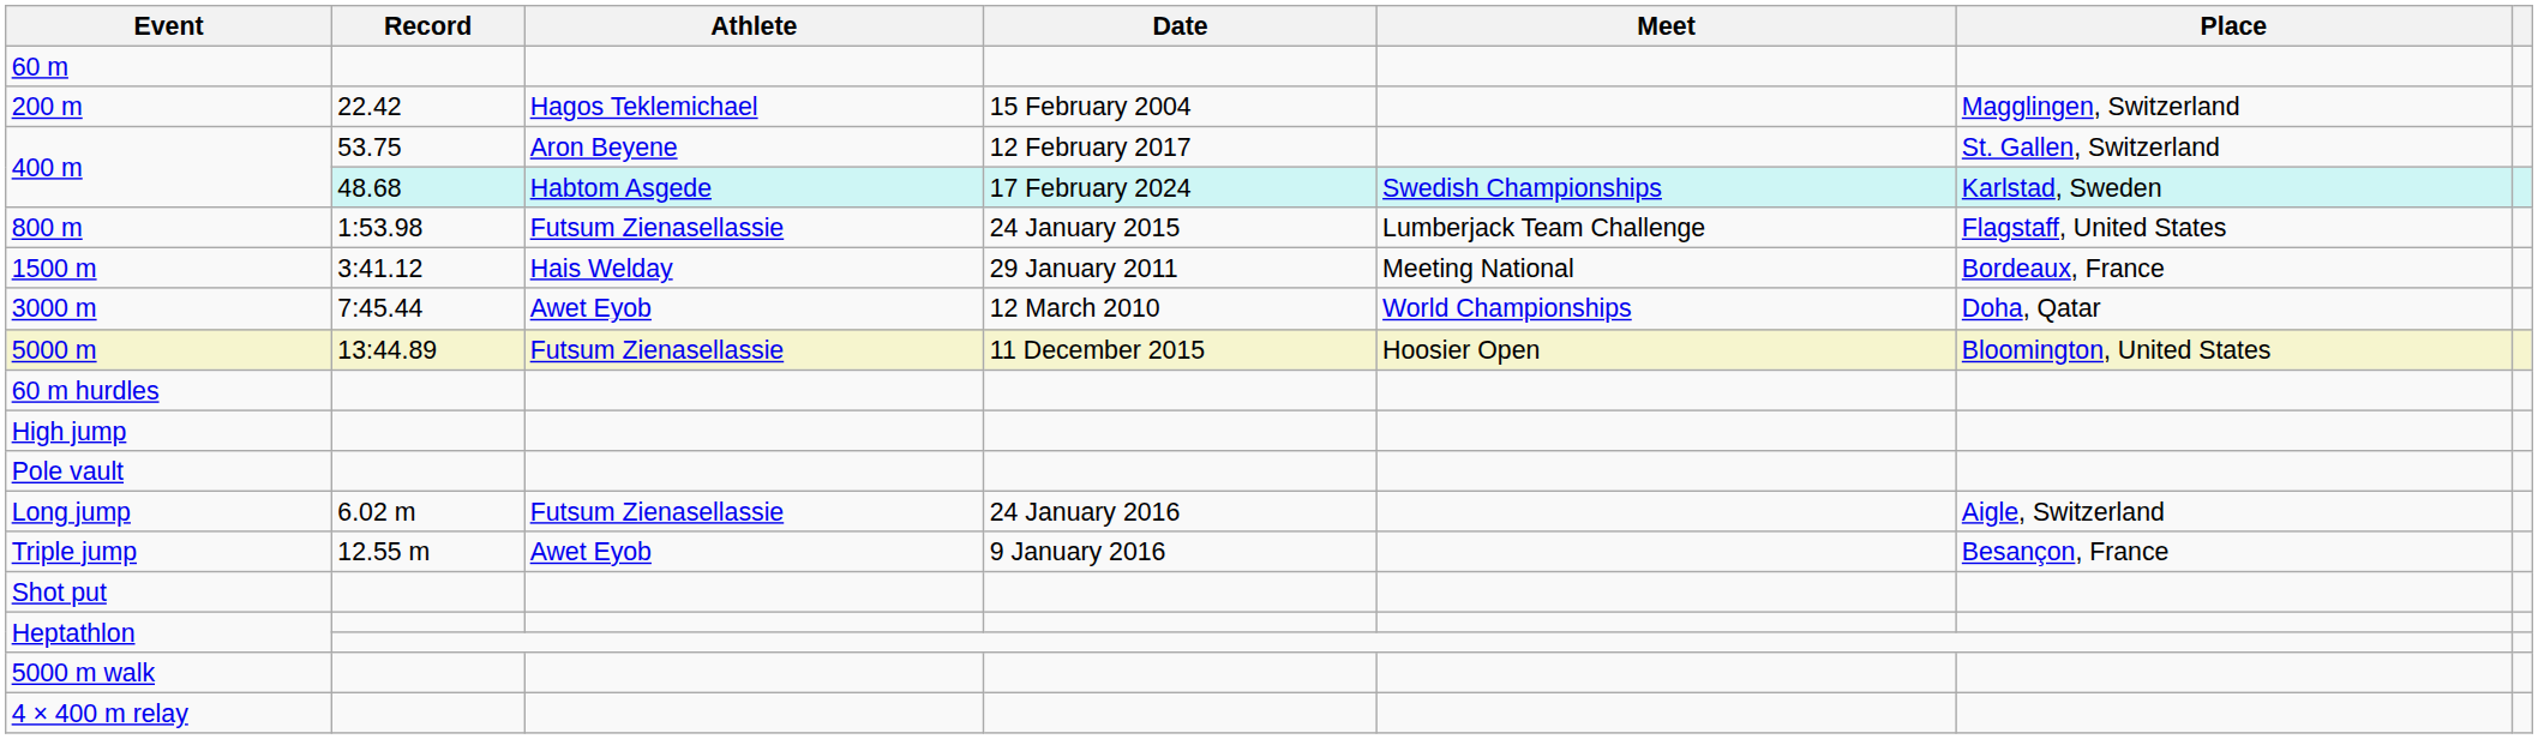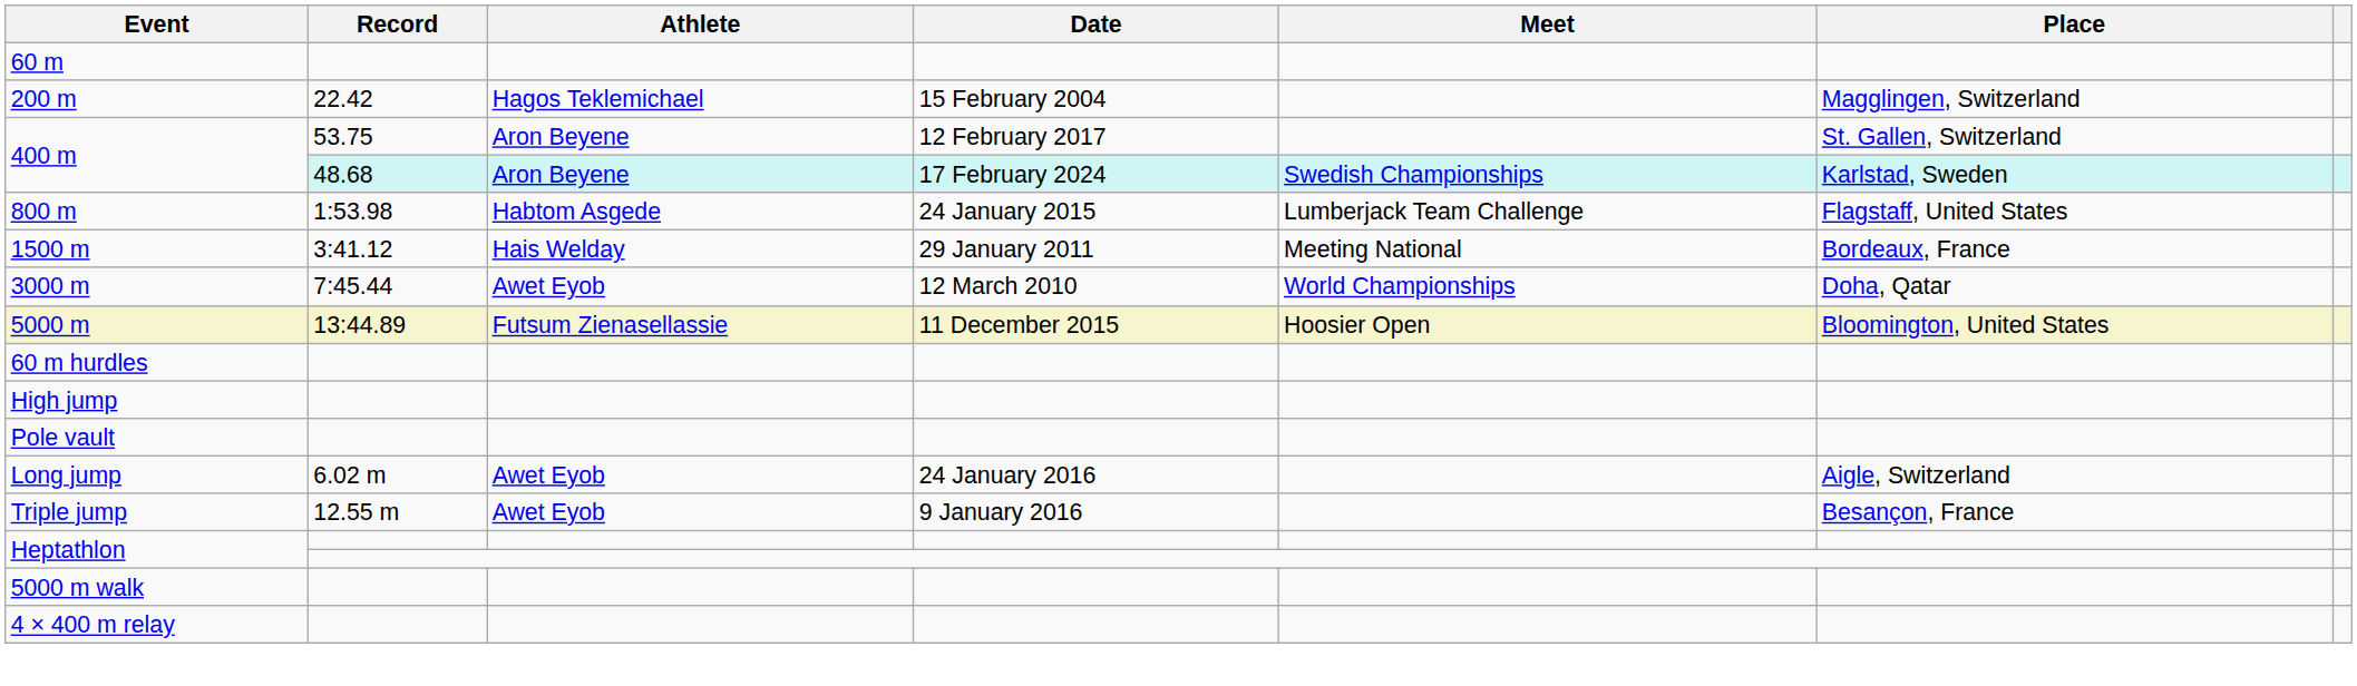400 m / 48.68 | Athlete: Habtom Asgede -> Aron Beyene
800 m | Athlete: Futsum Zienasellassie -> Habtom Asgede
Long jump | Athlete: Futsum Zienasellassie -> Awet Eyob
- row: Shot put
